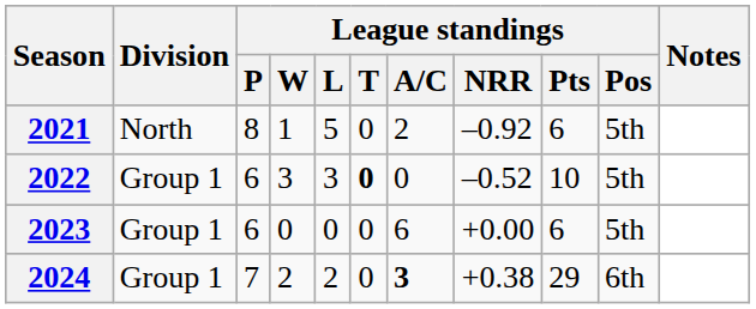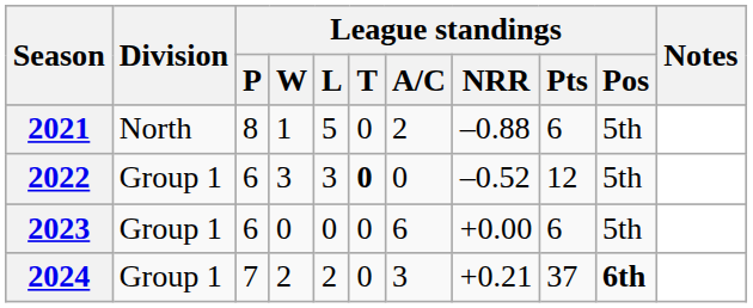2021 | League standings / NRR: –0.92 -> –0.88
2022 | League standings / Pts: 10 -> 12
2024 | League standings / A/C: bold -> normal
2024 | League standings / NRR: +0.38 -> +0.21
2024 | League standings / Pts: 29 -> 37
2024 | League standings / Pos: normal -> bold
